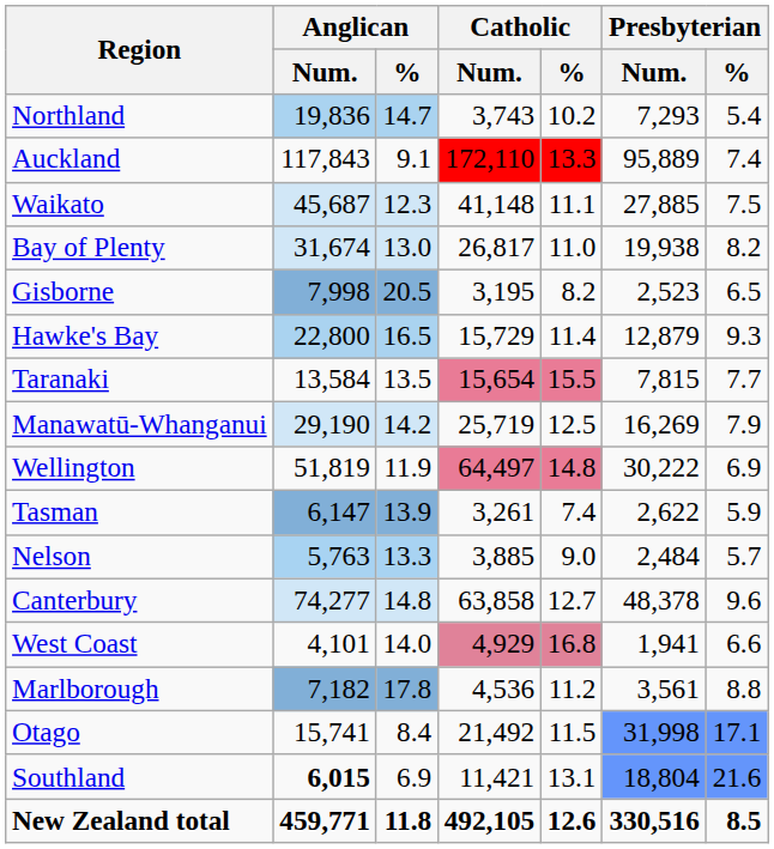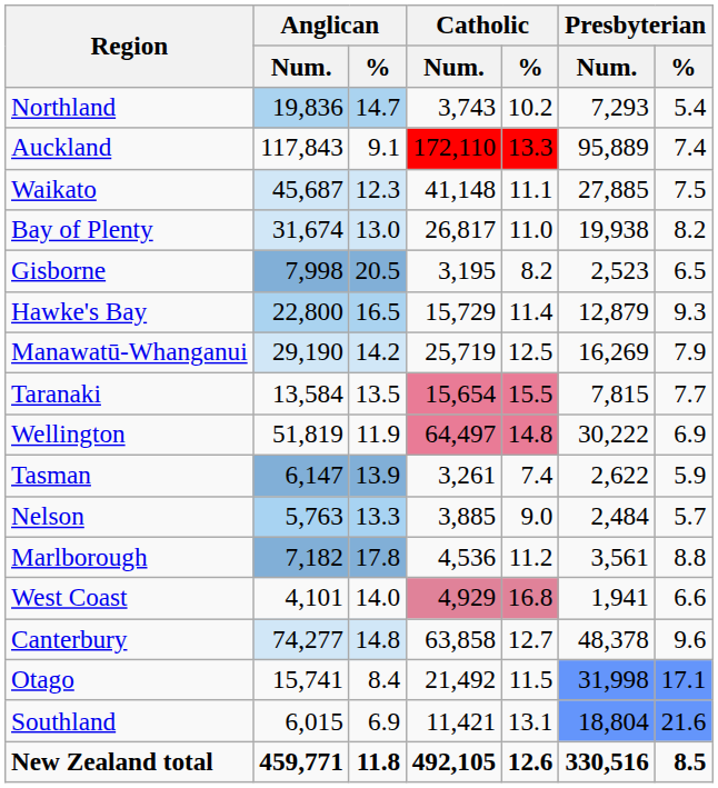rows swapped: Taranaki <-> Manawatū-Whanganui
rows swapped: Marlborough <-> Canterbury
Southland | Anglican / Num.: bold -> normal
